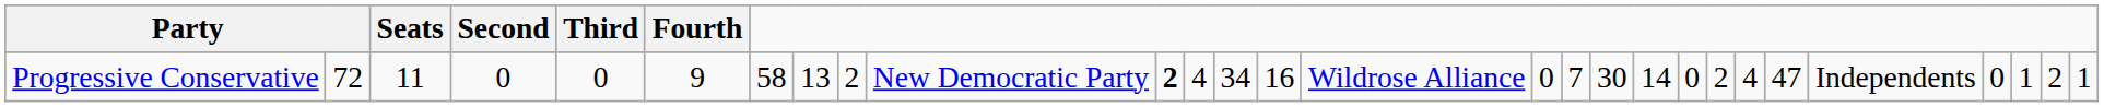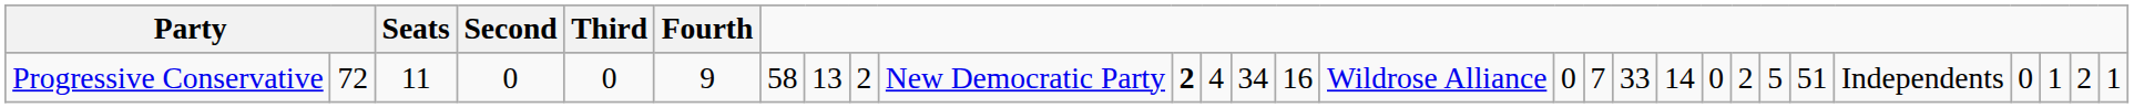Progressive Conservative | column 18: 30 -> 33
Progressive Conservative | column 22: 4 -> 5
Progressive Conservative | column 23: 47 -> 51
